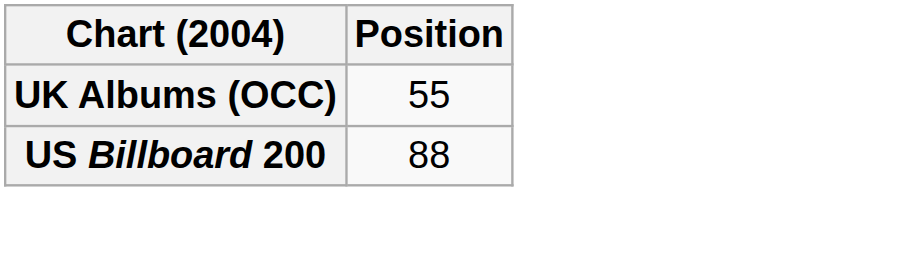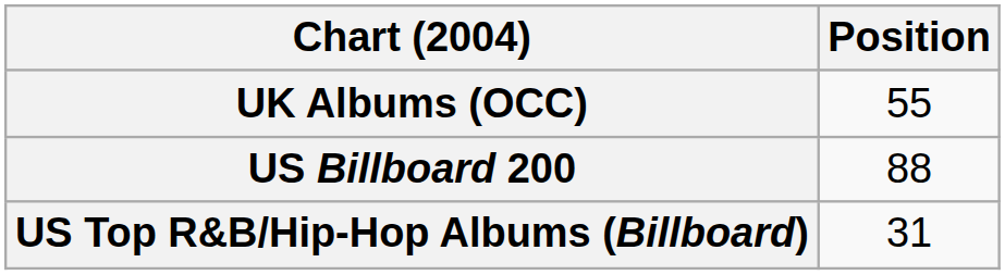+ row: US Top R&B/Hip-Hop Albums (Billboard) | 31
